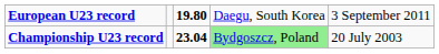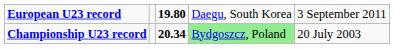Championship U23 record | column 3: 23.04 -> 20.34
